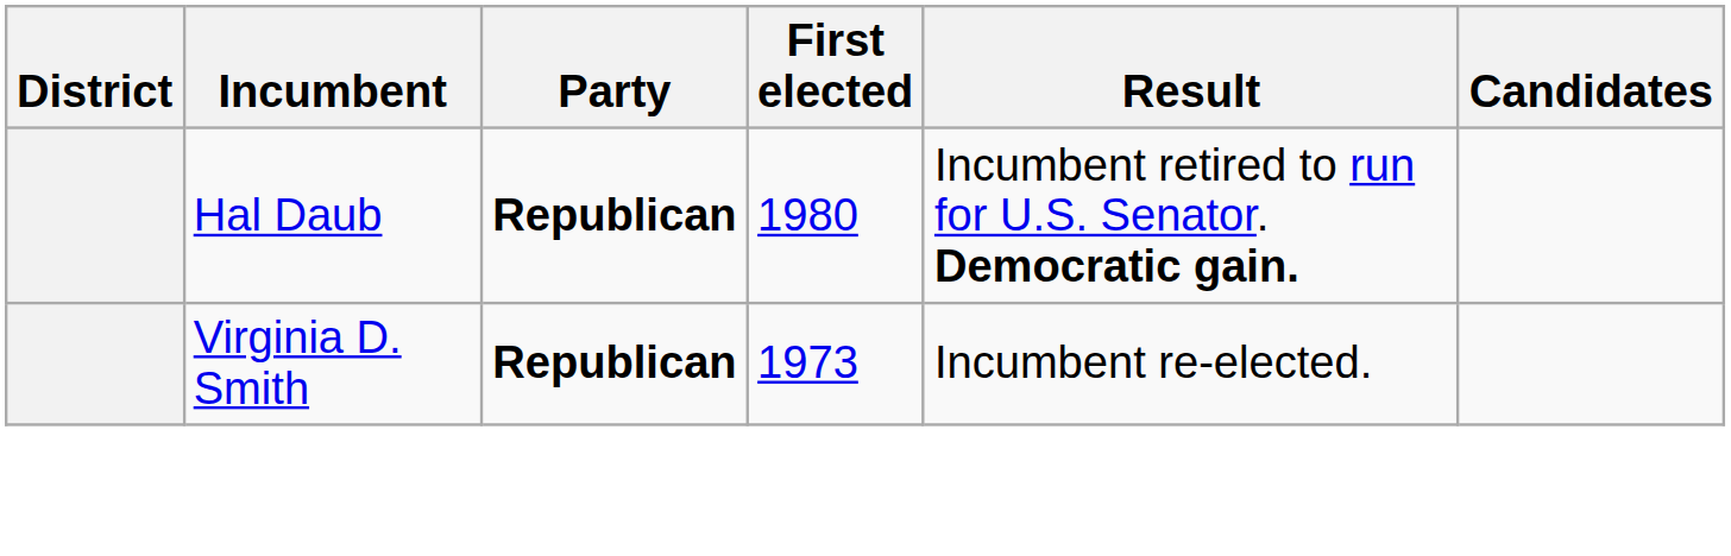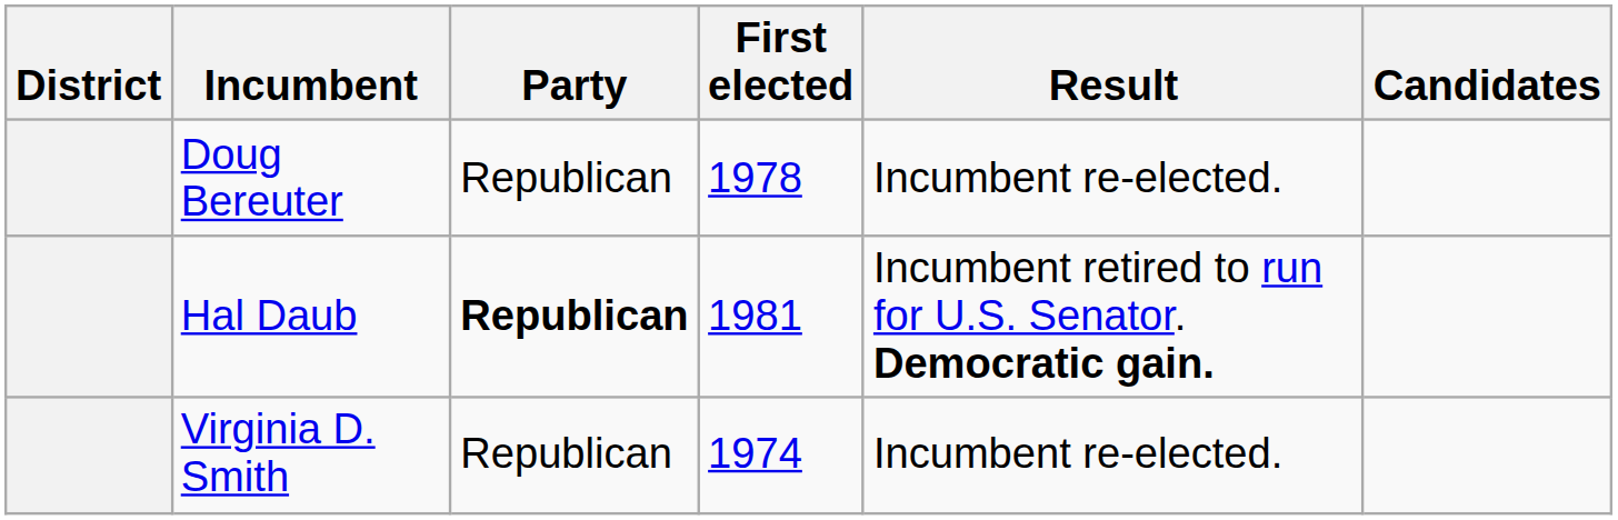+ row: Doug Bereuter | Republican | 1978 | Incumbent re-elected.
Hal Daub | First elected: 1980 -> 1981
Virginia D. Smith | Party: bold -> normal
Virginia D. Smith | First elected: 1973 -> 1974
